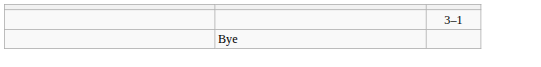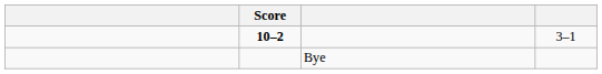+ column: Score | 10–2
